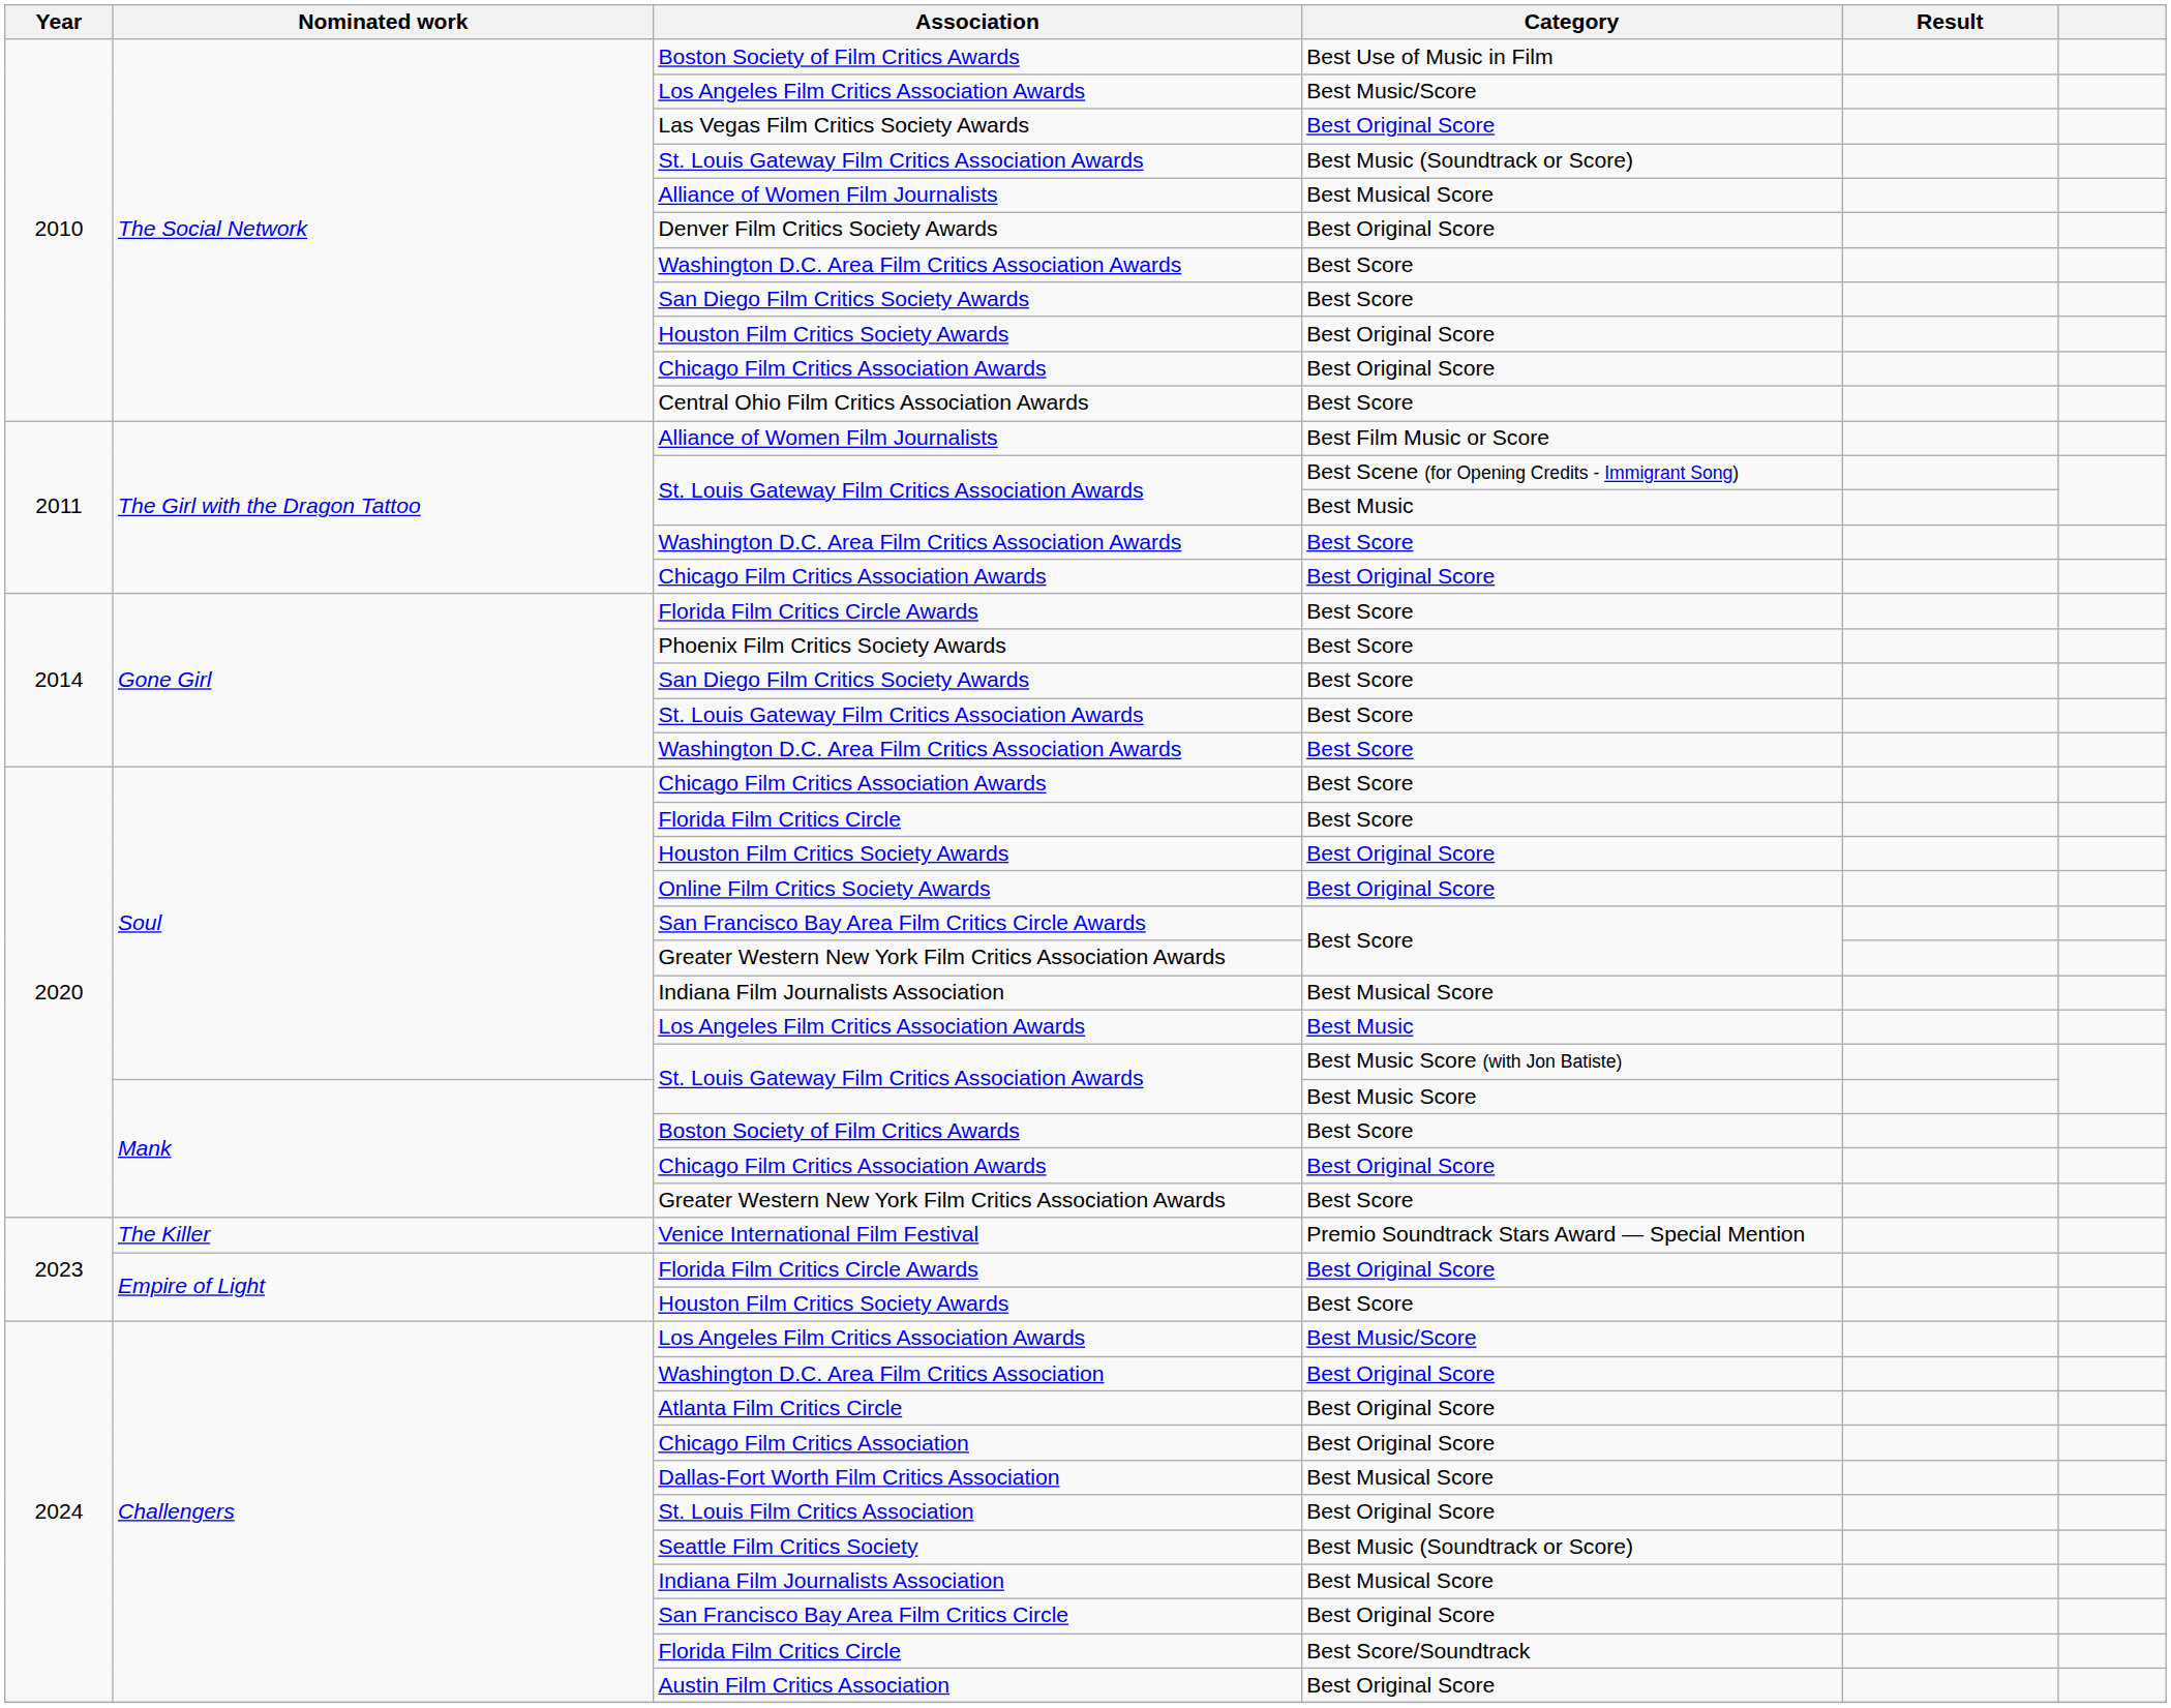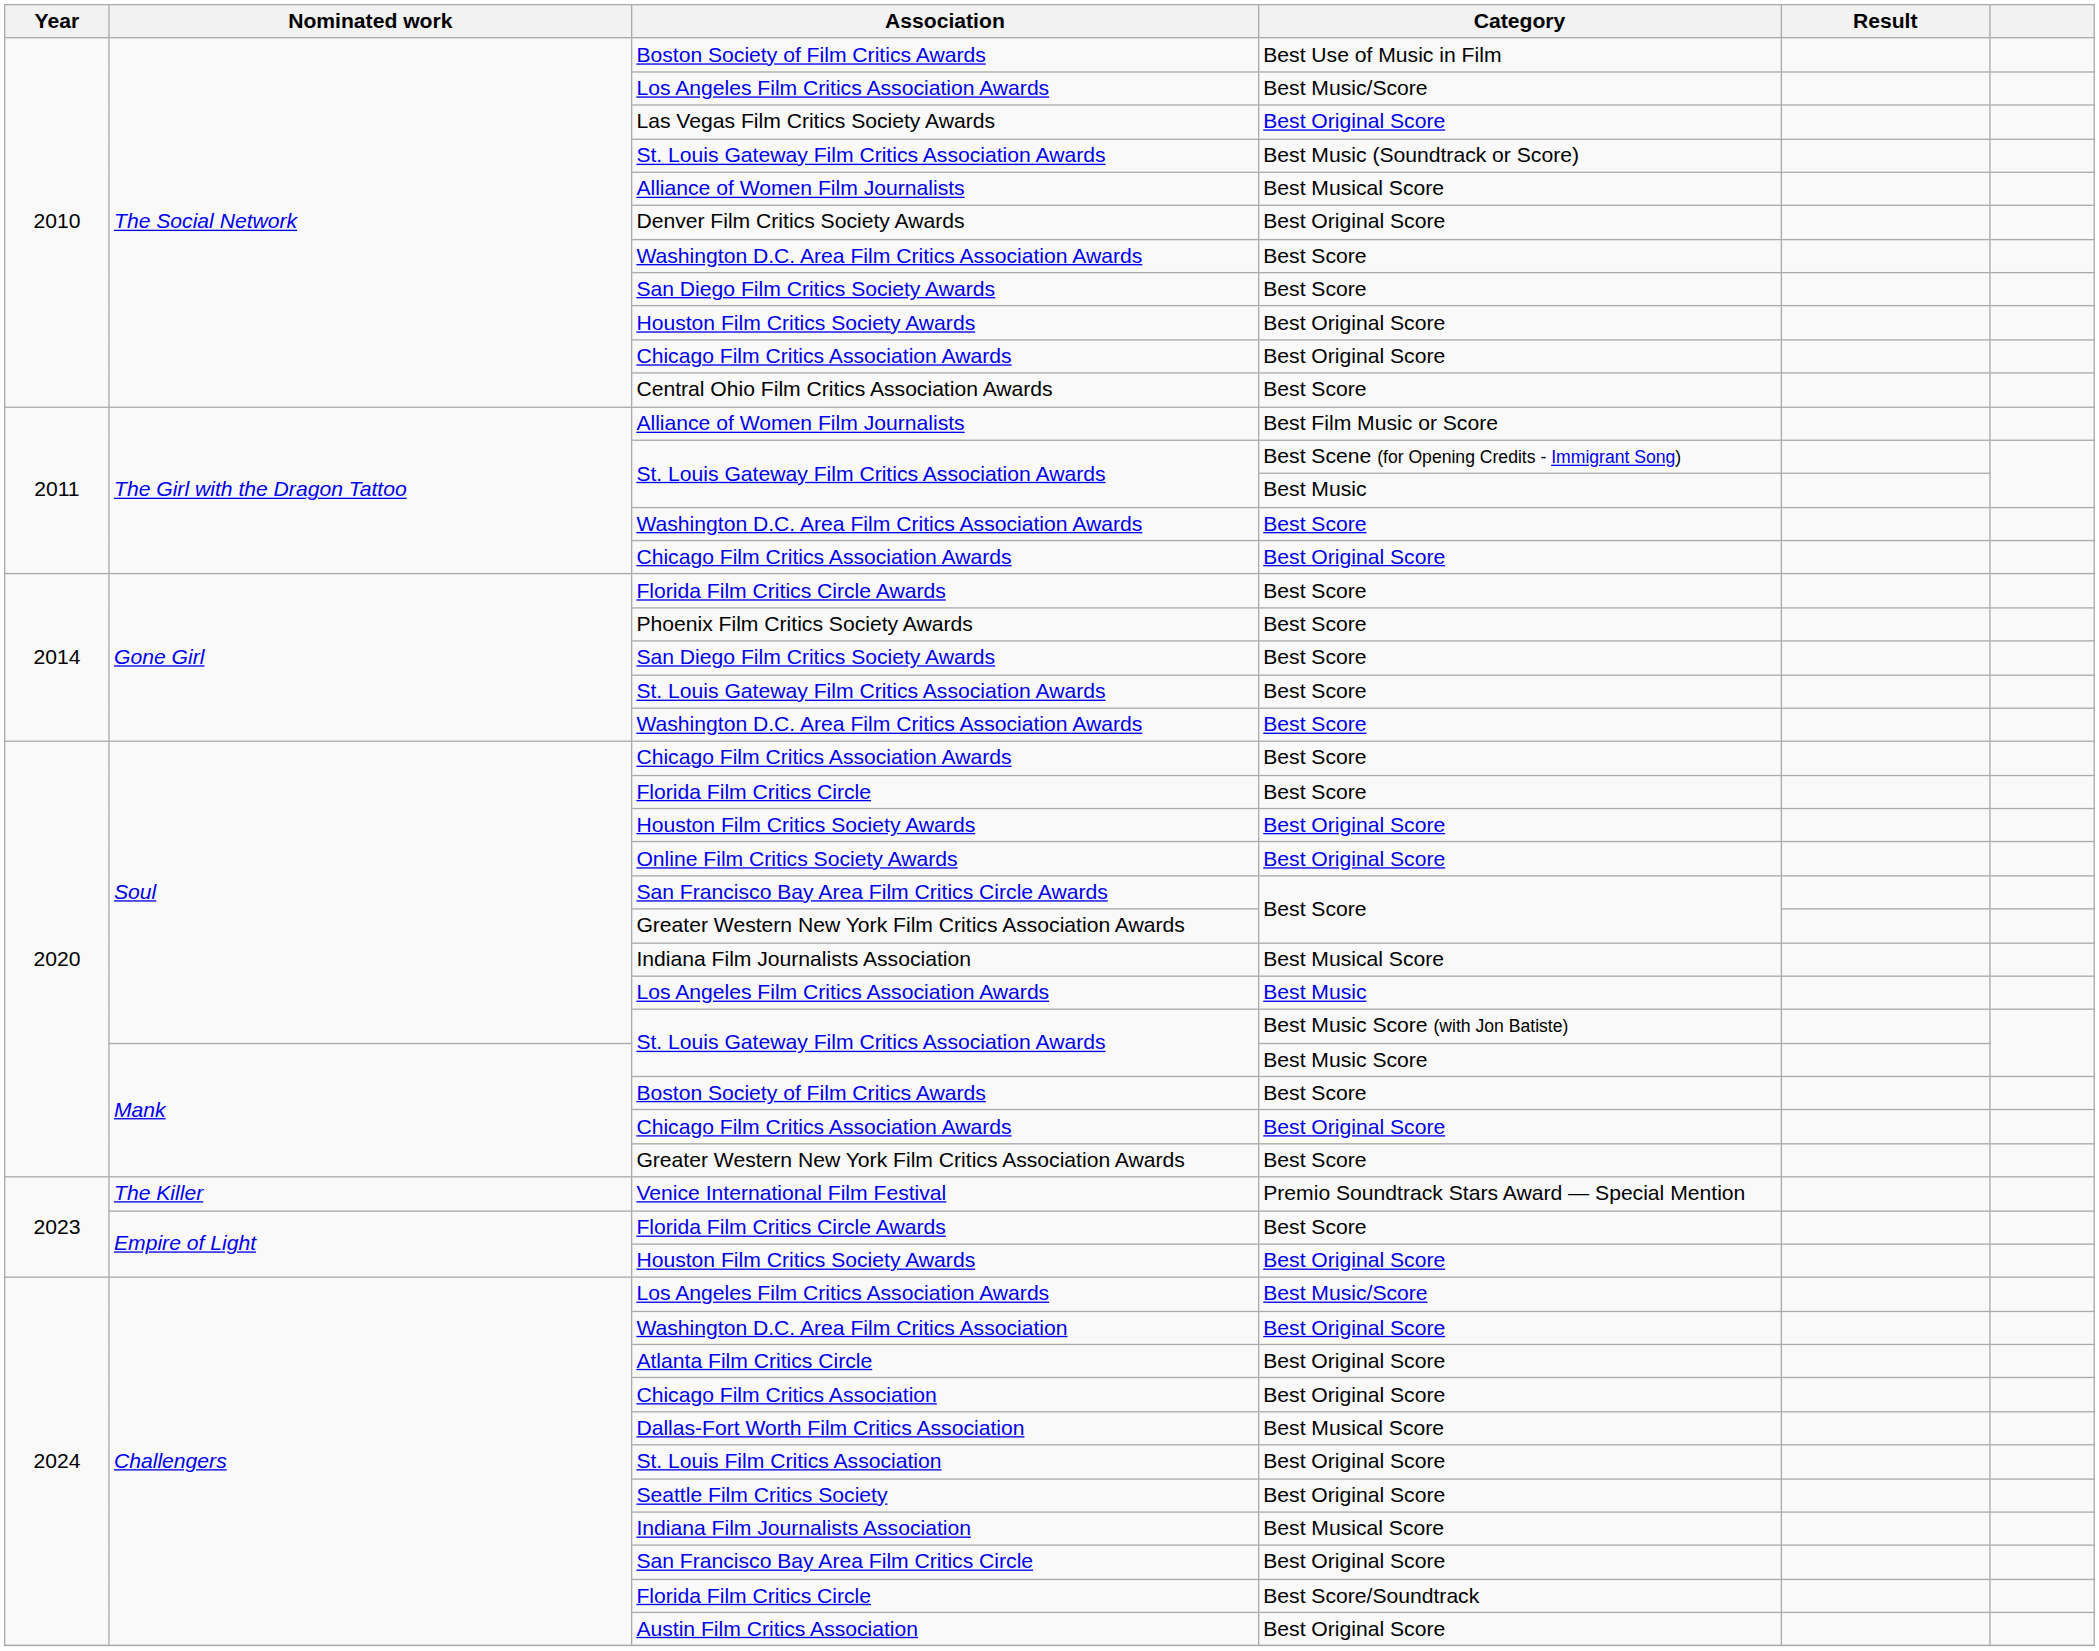Empire of Light / Florida Film Critics Circle Awards | Category: Best Original Score -> Best Score
Empire of Light / Houston Film Critics Society Awards | Category: Best Score -> Best Original Score
Seattle Film Critics Society | Category: Best Music (Soundtrack or Score) -> Best Original Score
